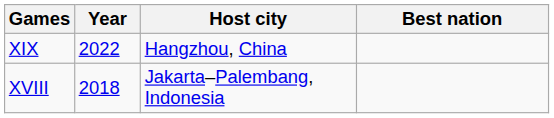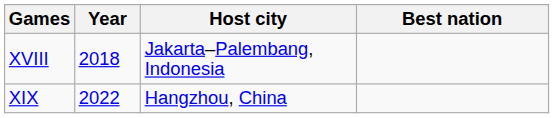rows swapped: XVIII <-> XIX
